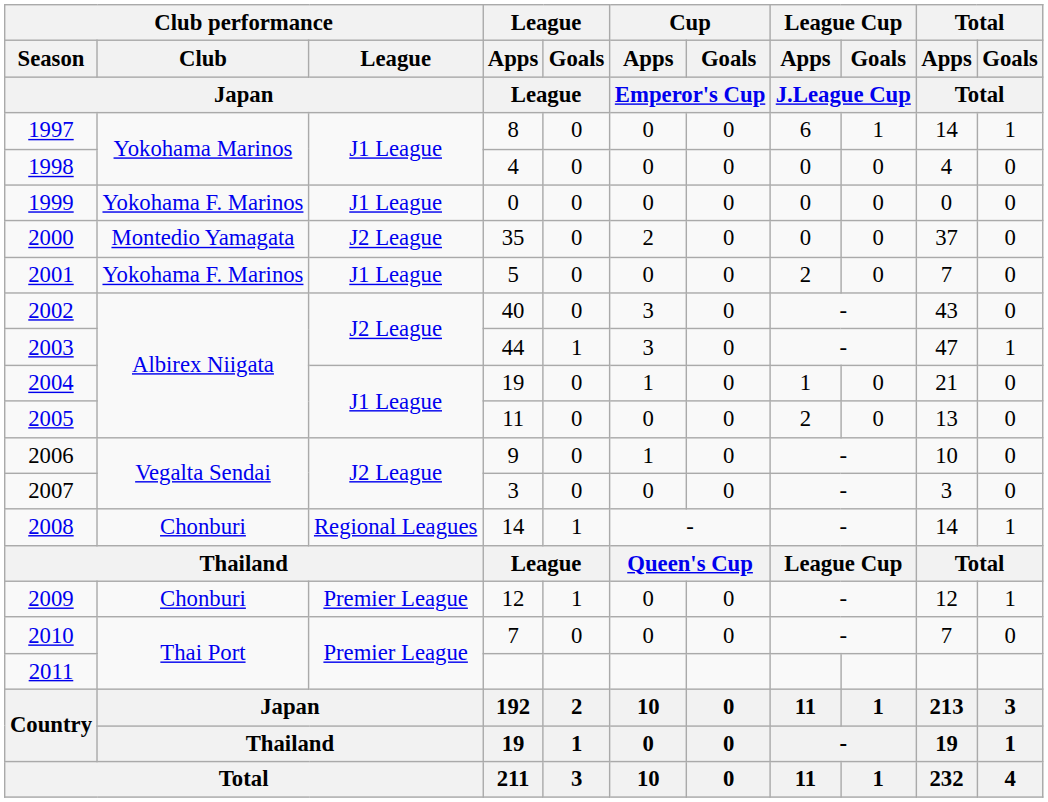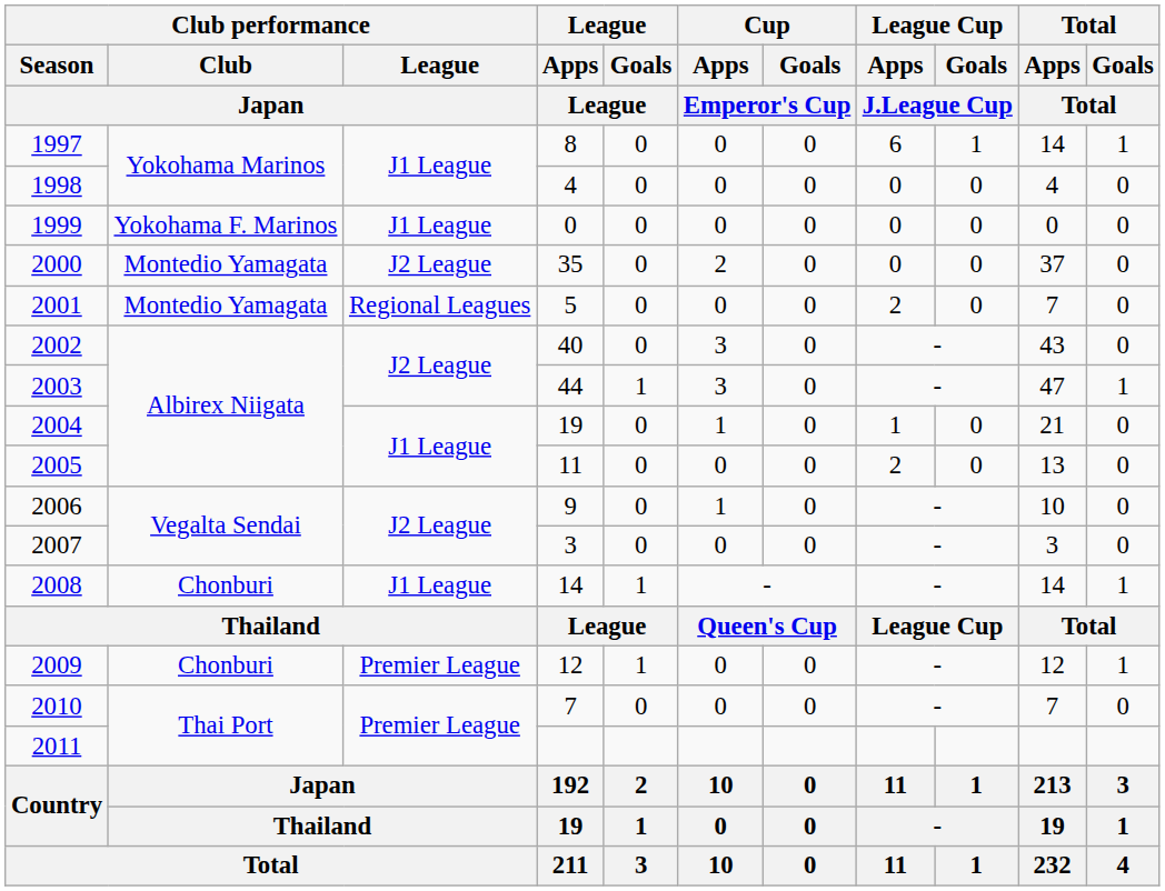2001 | Club performance / Club / Japan: Yokohama F. Marinos -> Montedio Yamagata
2001 | Club performance / League / Japan: J1 League -> Regional Leagues
2008 | Club performance / League / Japan: Regional Leagues -> J1 League
